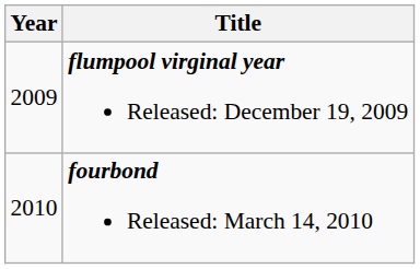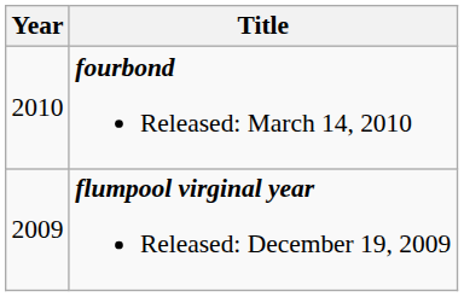rows swapped: flumpool virginal year Released: December 19, 2009 <-> fourbond Released: March 14, 2010
